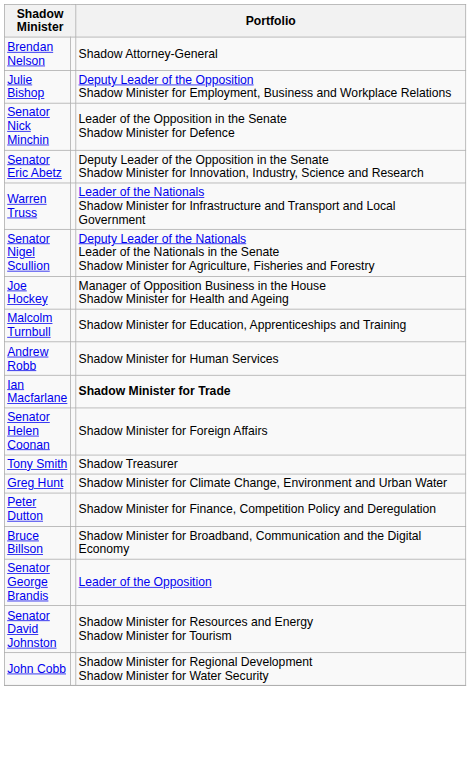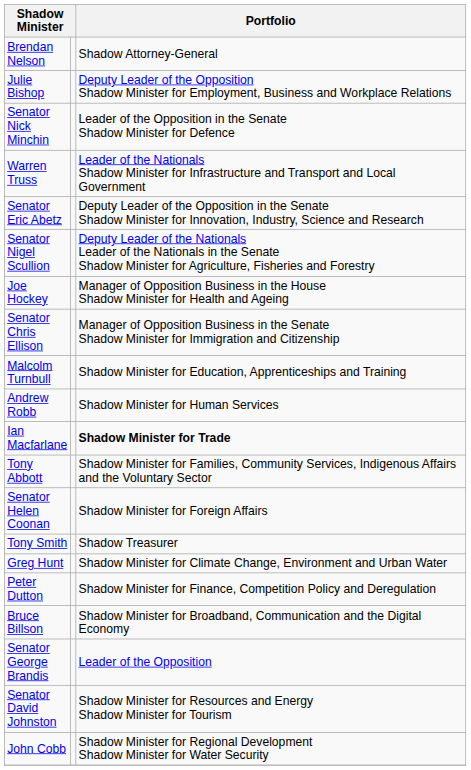rows swapped: Senator Eric Abetz <-> Warren Truss
+ row: Senator Chris Ellison | Manager of Opposition Business in the Senate Shadow Minister for Immigration and Citizenship
+ row: Tony Abbott | Shadow Minister for Families, Community Services, Indigenous Affairs and the Voluntary Sector
